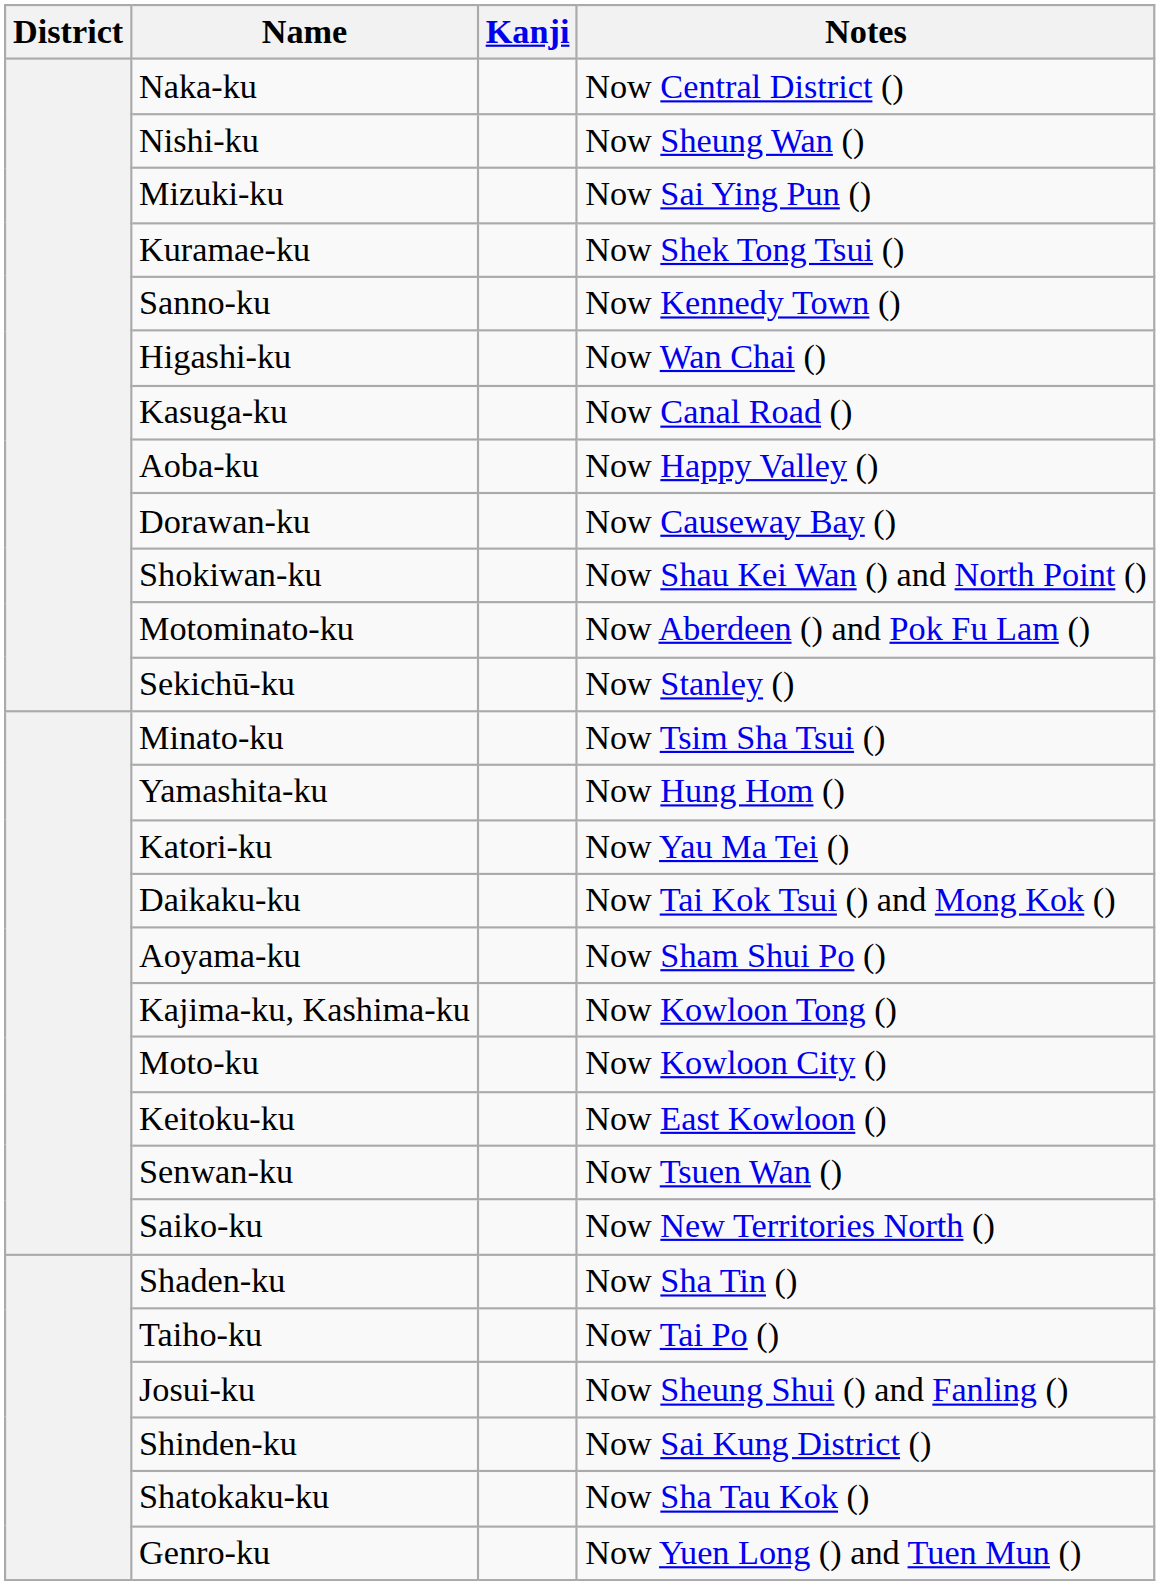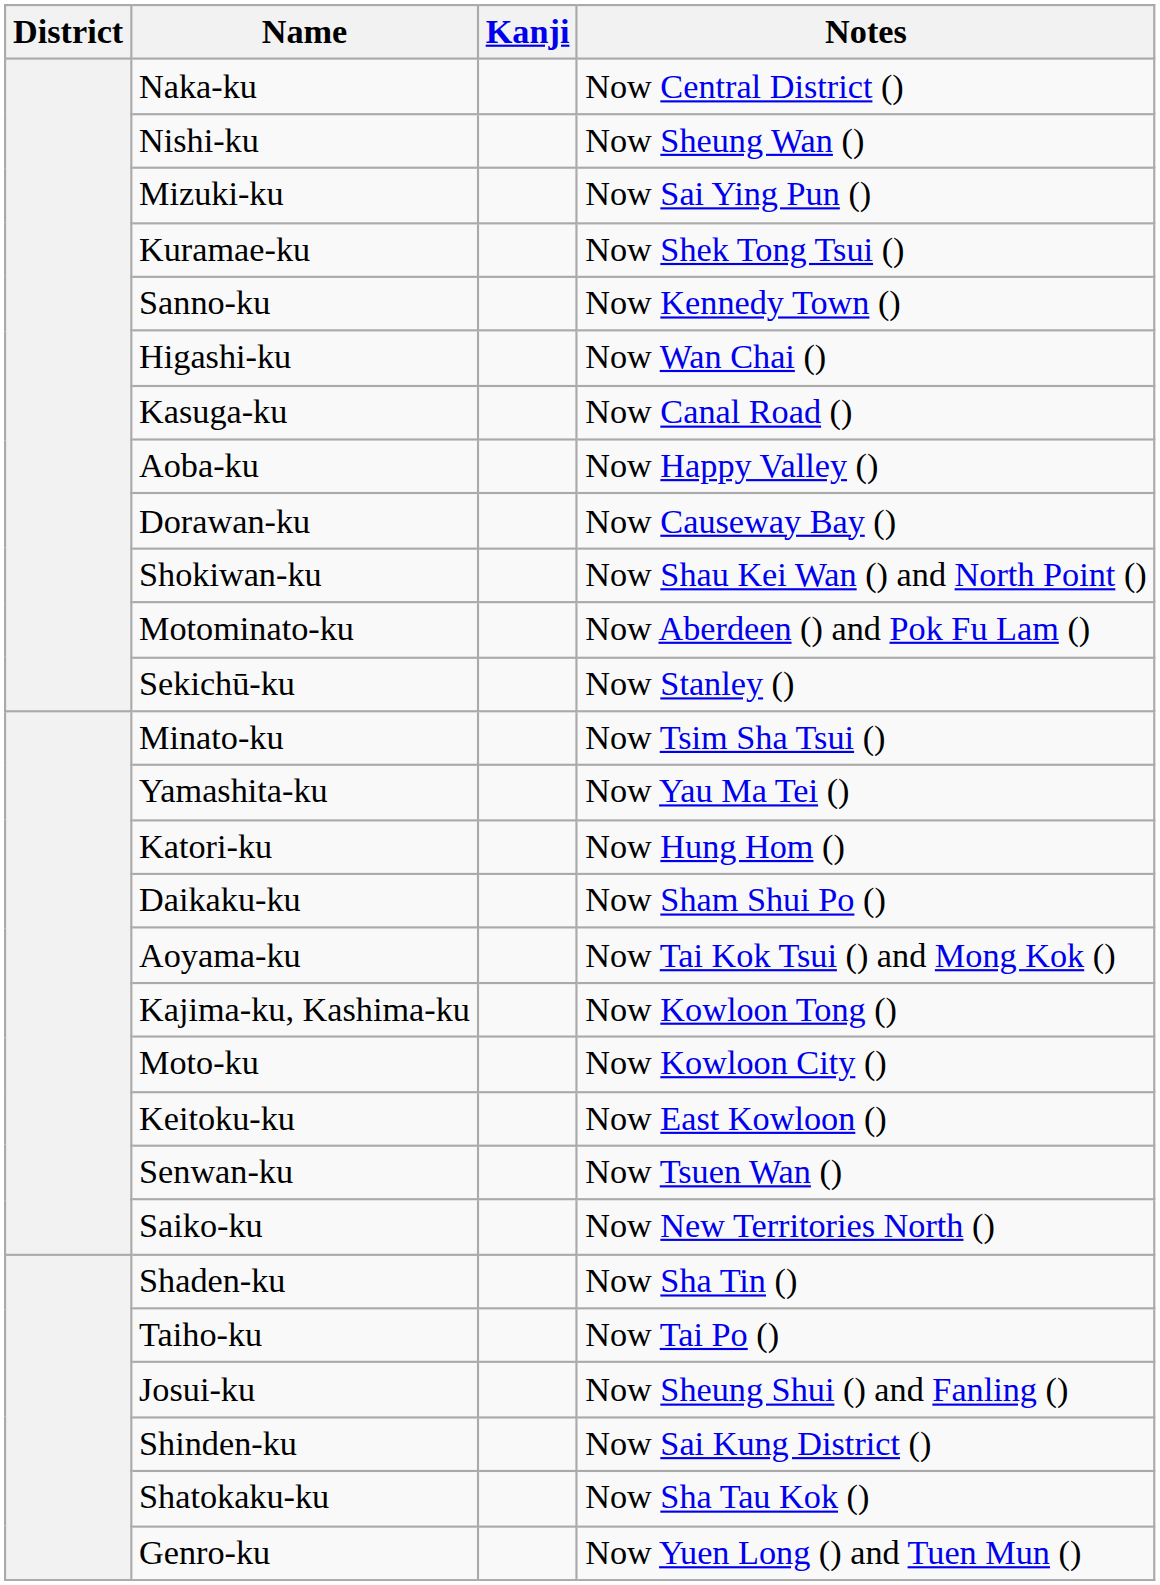Yamashita-ku | Notes: Now Hung Hom () -> Now Yau Ma Tei ()
Katori-ku | Notes: Now Yau Ma Tei () -> Now Hung Hom ()
Daikaku-ku | Notes: Now Tai Kok Tsui () and Mong Kok () -> Now Sham Shui Po ()
Aoyama-ku | Notes: Now Sham Shui Po () -> Now Tai Kok Tsui () and Mong Kok ()
